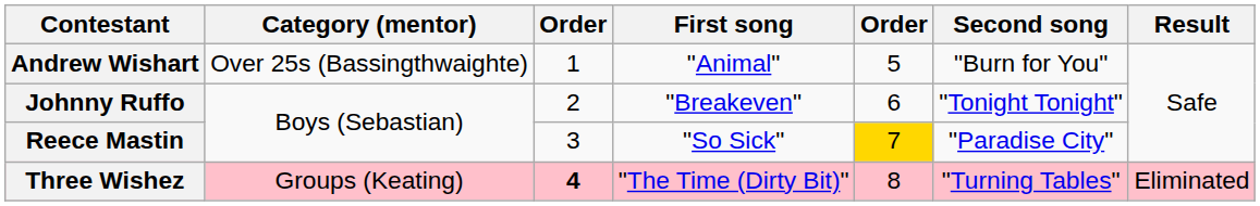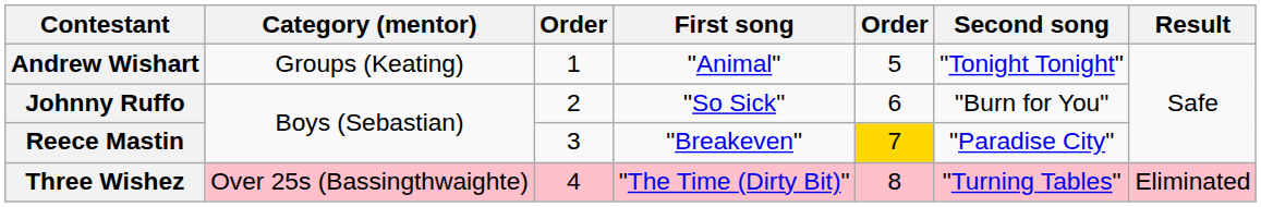Andrew Wishart | Category (mentor): Over 25s (Bassingthwaighte) -> Groups (Keating)
Andrew Wishart | Second song: "Burn for You" -> "Tonight Tonight"
Johnny Ruffo | First song: "Breakeven" -> "So Sick"
Johnny Ruffo | Second song: "Tonight Tonight" -> "Burn for You"
Reece Mastin | First song: "So Sick" -> "Breakeven"
Three Wishez | Category (mentor): Groups (Keating) -> Over 25s (Bassingthwaighte)
Three Wishez | column 3: bold -> normal
